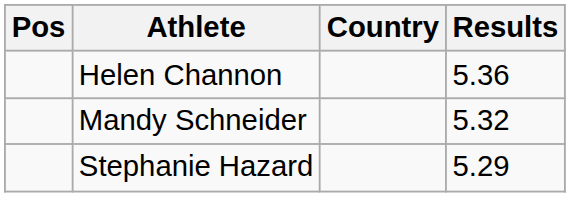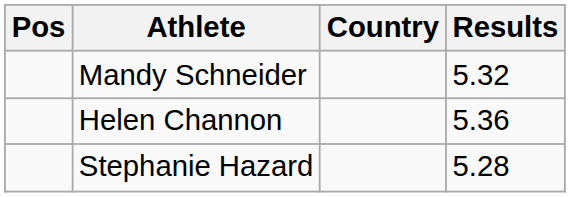rows swapped: Helen Channon <-> Mandy Schneider
Stephanie Hazard | Results: 5.29 -> 5.28
